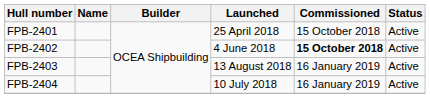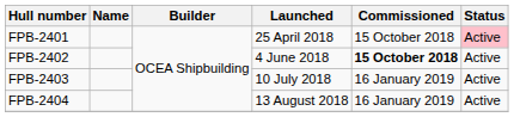FPB-2401 | Status: no background -> pink background
FPB-2403 | Launched: 13 August 2018 -> 10 July 2018
FPB-2404 | Launched: 10 July 2018 -> 13 August 2018
